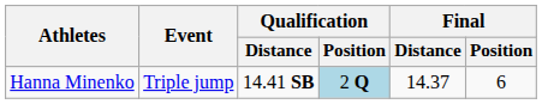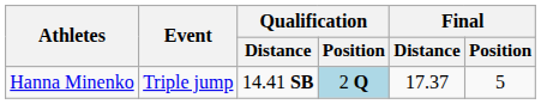Hanna Minenko | Final / Distance: 14.37 -> 17.37
Hanna Minenko | Final / Position: 6 -> 5
